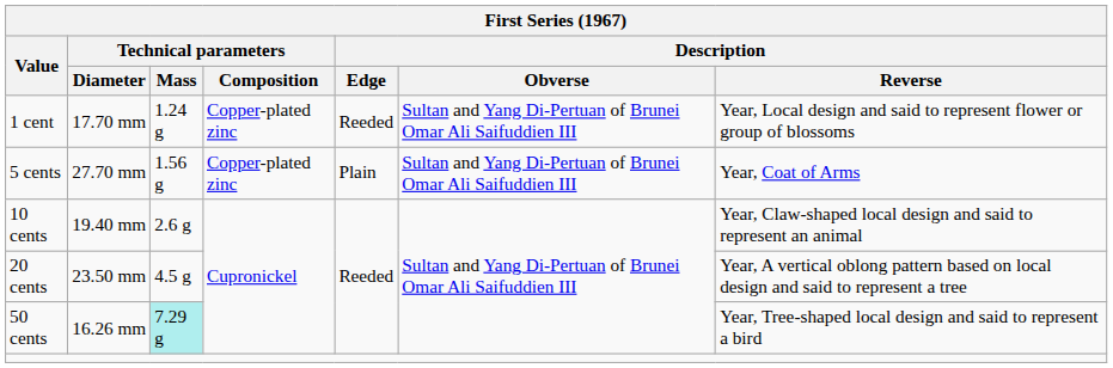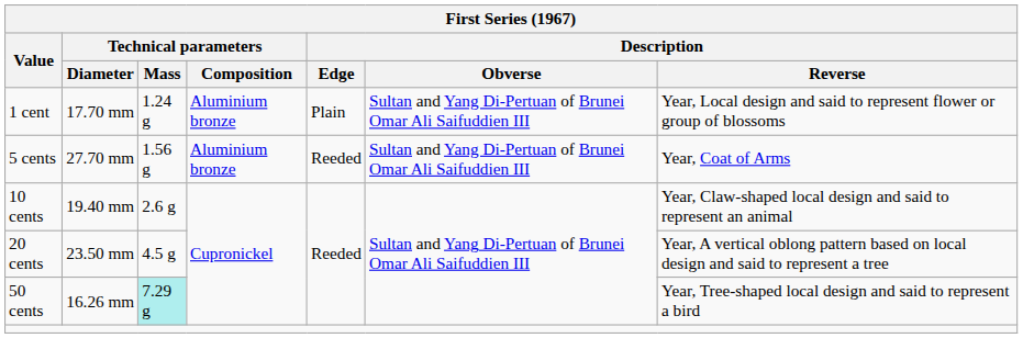1 cent | Technical parameters / Composition: Copper-plated zinc -> Aluminium bronze
1 cent | Description / Edge: Reeded -> Plain
5 cents | Technical parameters / Composition: Copper-plated zinc -> Aluminium bronze
5 cents | Description / Edge: Plain -> Reeded
